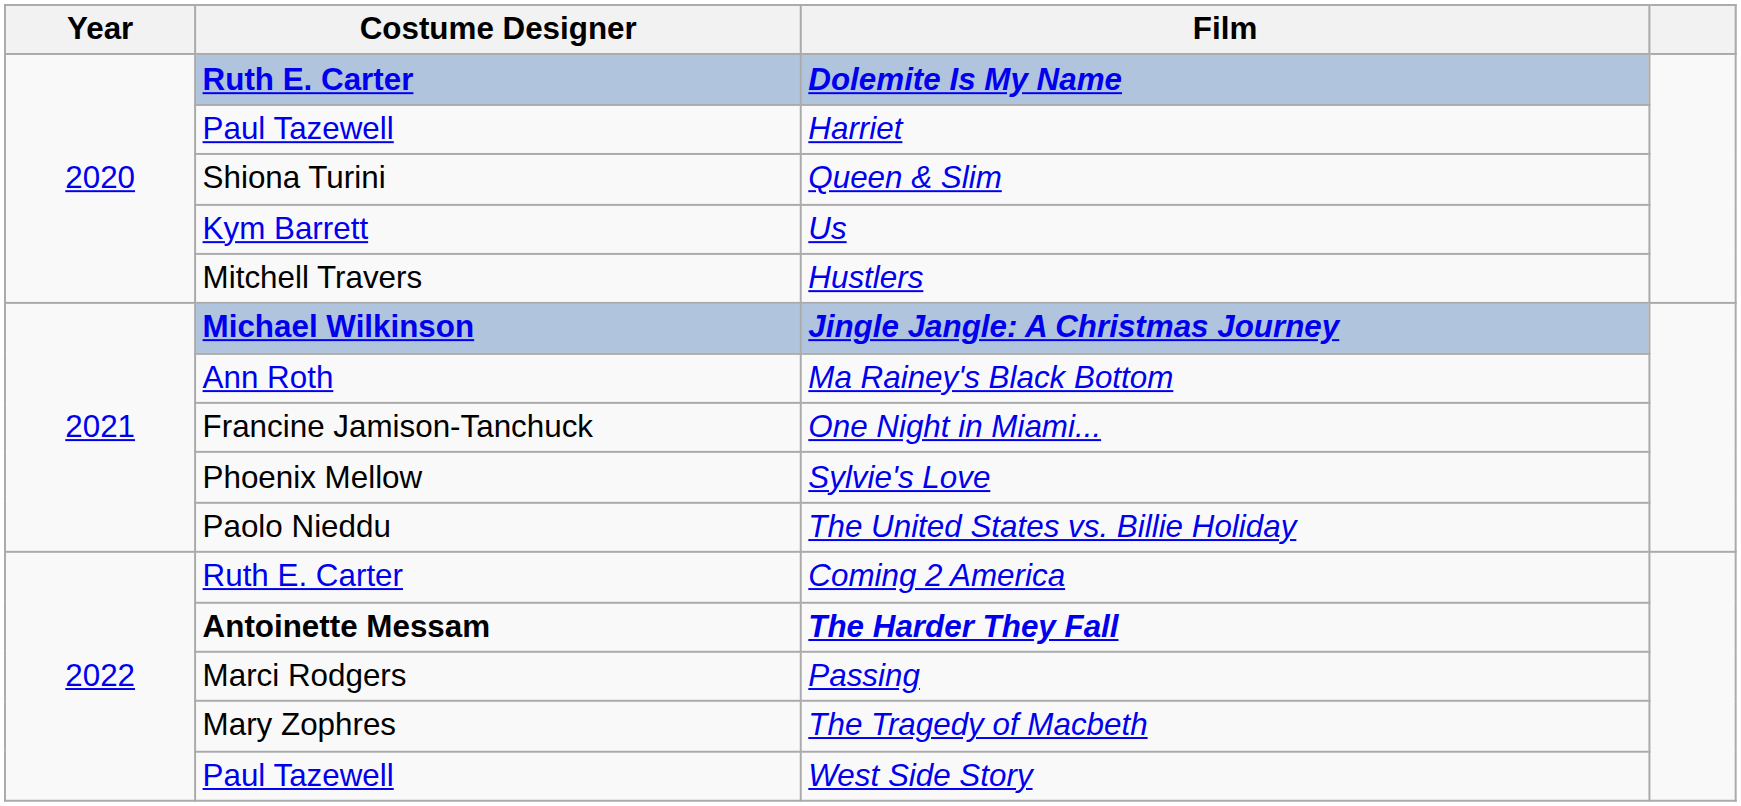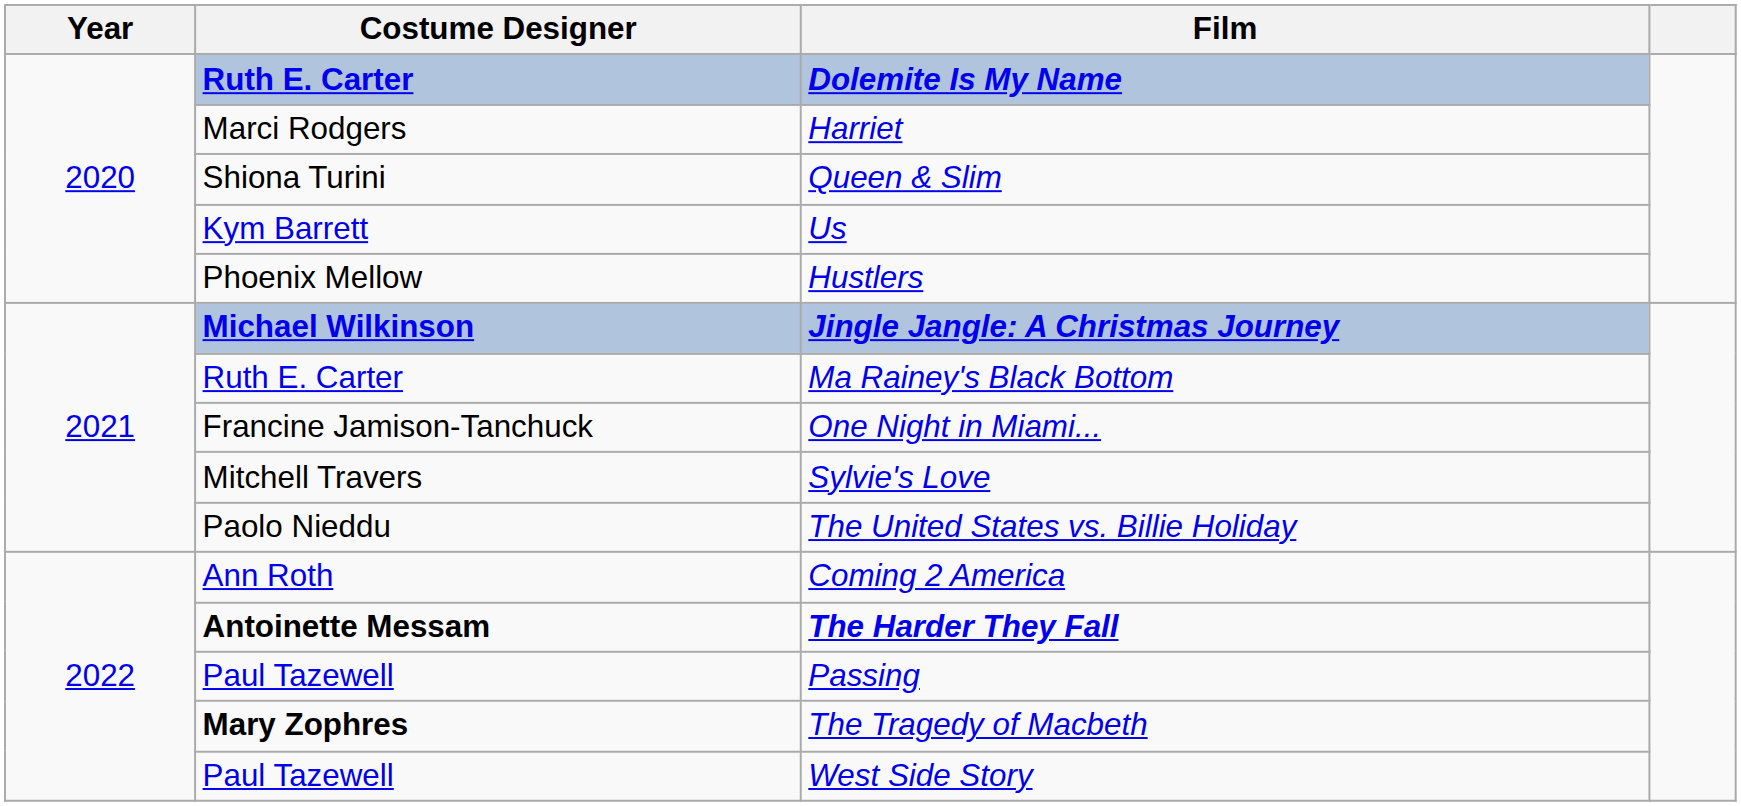Harriet | Costume Designer: Paul Tazewell -> Marci Rodgers
Hustlers | Costume Designer: Mitchell Travers -> Phoenix Mellow
Ma Rainey's Black Bottom | Costume Designer: Ann Roth -> Ruth E. Carter
Sylvie's Love | Costume Designer: Phoenix Mellow -> Mitchell Travers
Coming 2 America | Costume Designer: Ruth E. Carter -> Ann Roth
Passing | Costume Designer: Marci Rodgers -> Paul Tazewell
The Tragedy of Macbeth | Costume Designer: normal -> bold
